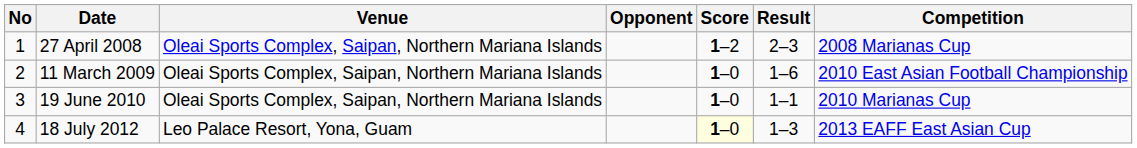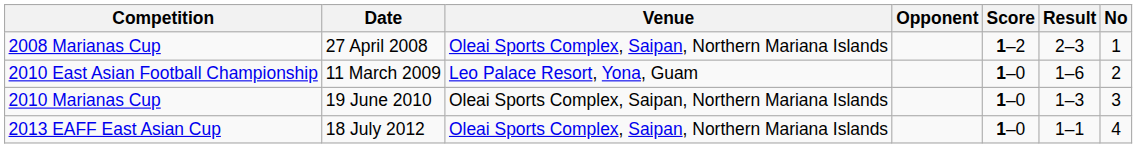columns swapped: No <-> Competition
11 March 2009 | Venue: Oleai Sports Complex, Saipan, Northern Mariana Islands -> Leo Palace Resort, Yona, Guam
19 June 2010 | Result: 1–1 -> 1–3
18 July 2012 | Venue: Leo Palace Resort, Yona, Guam -> Oleai Sports Complex, Saipan, Northern Mariana Islands
18 July 2012 | Score: lightyellow background -> no background
18 July 2012 | Result: 1–3 -> 1–1
